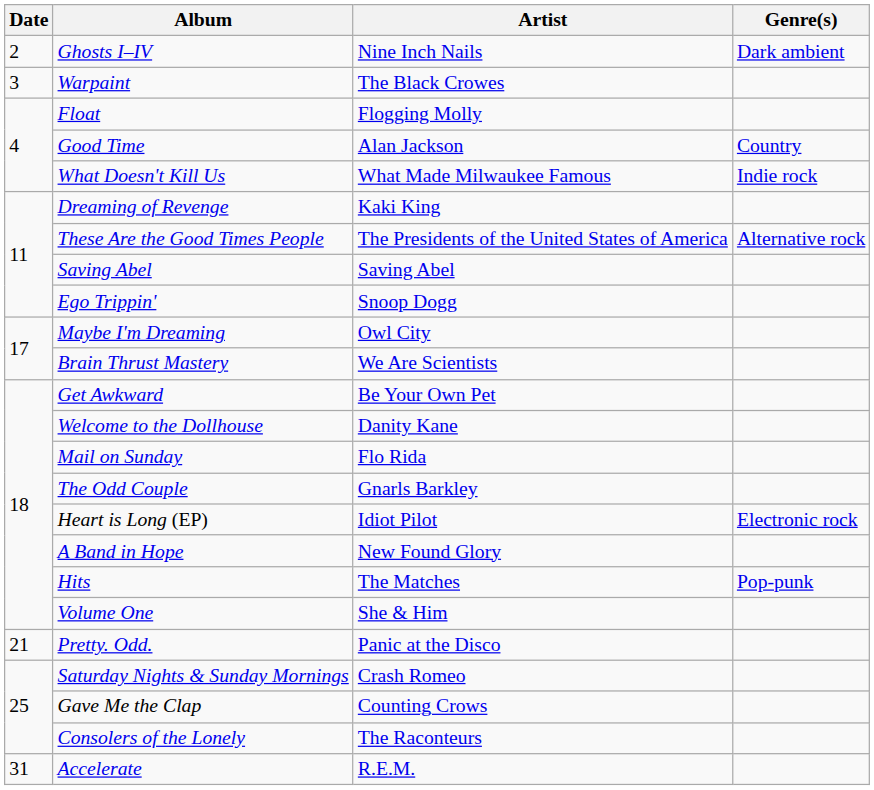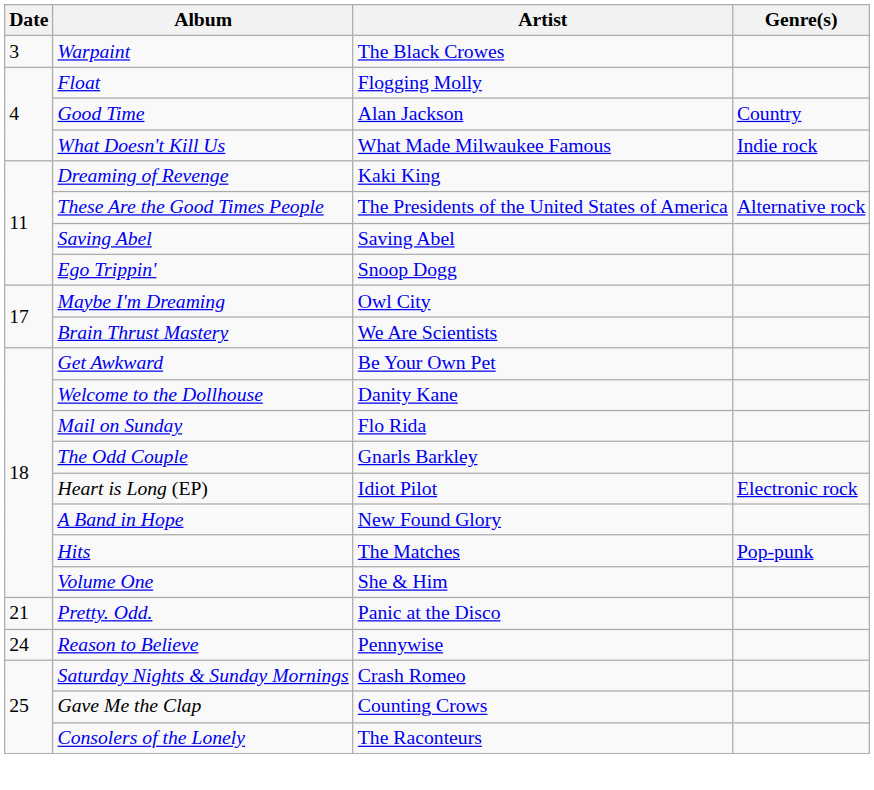- row: 2 | Ghosts I–IV | Nine Inch Nails | Dark ambient
+ row: 24 | Reason to Believe | Pennywise
- row: 31 | Accelerate | R.E.M.
